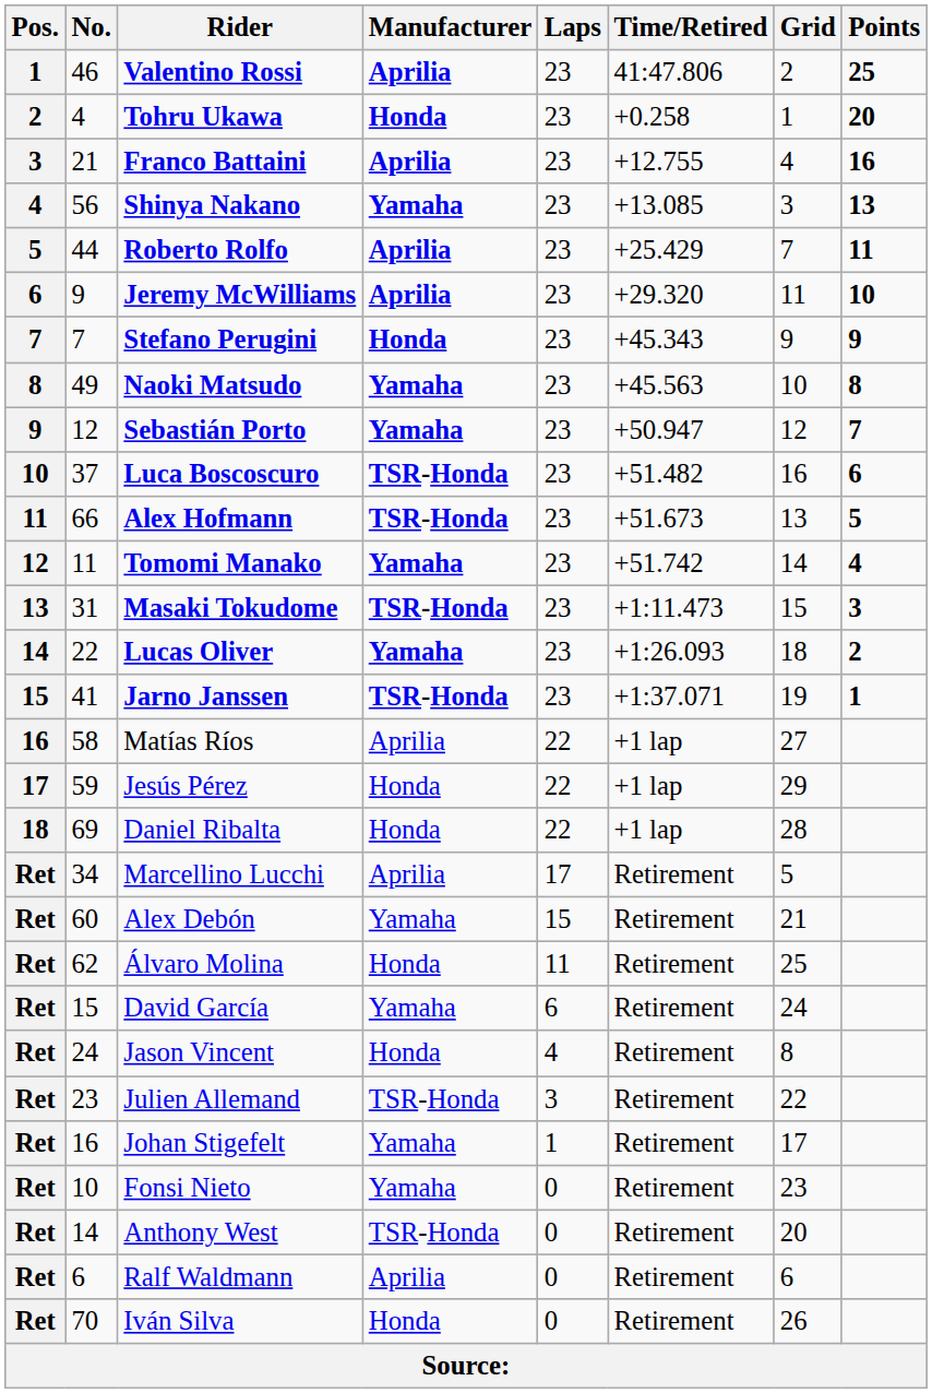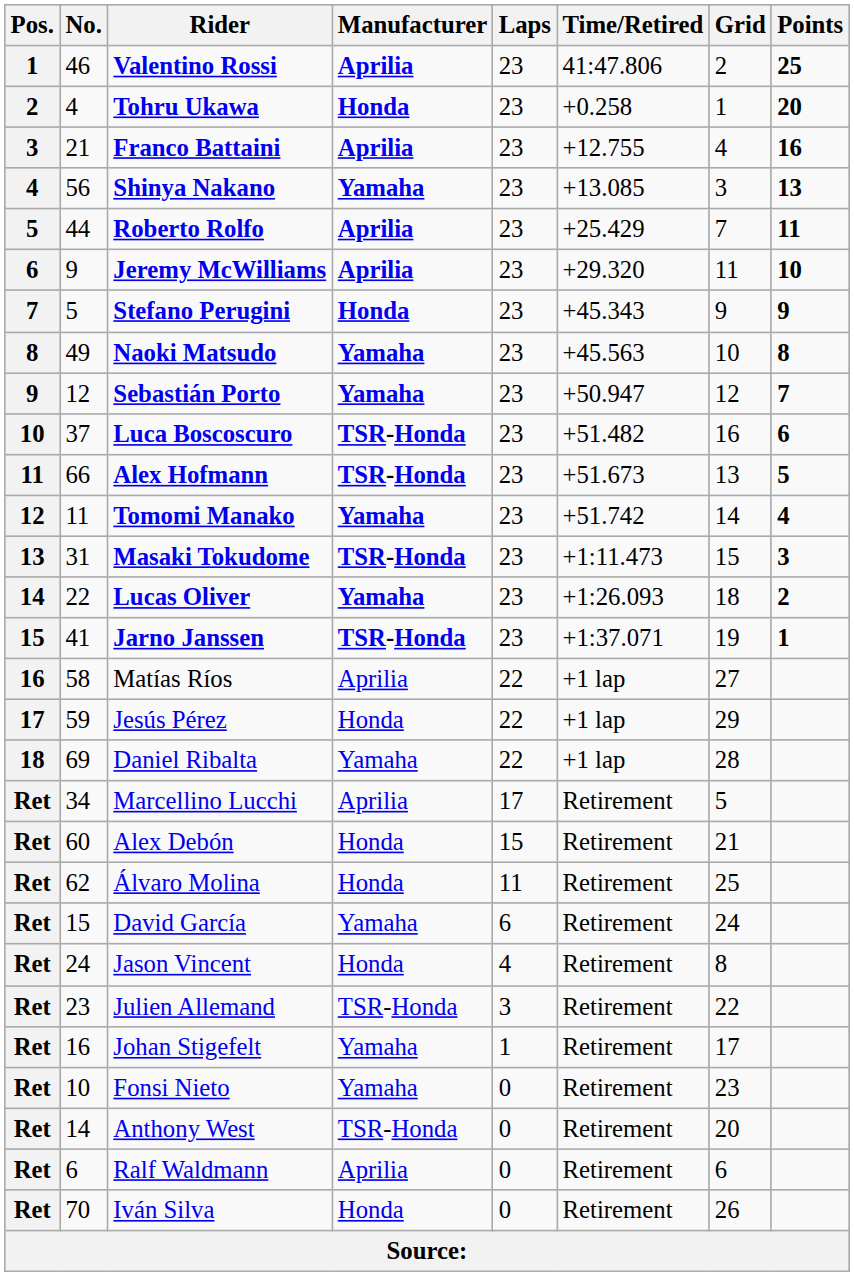Stefano Perugini | No.: 7 -> 5
Daniel Ribalta | Manufacturer: Honda -> Yamaha
Alex Debón | Manufacturer: Yamaha -> Honda
